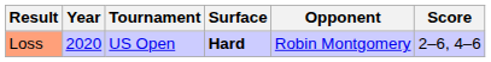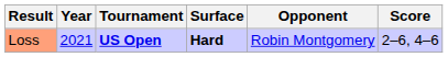Loss | Year: 2020 -> 2021
Loss | Tournament: normal -> bold
